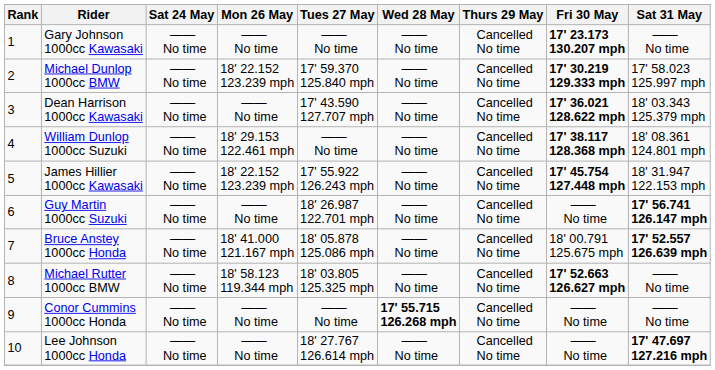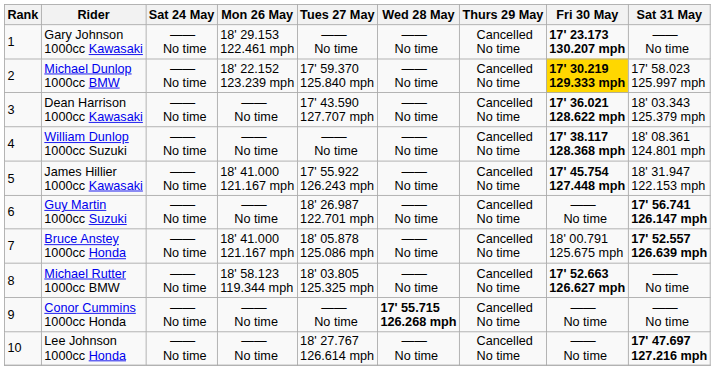Gary Johnson 1000cc Kawasaki | Mon 26 May: —— No time -> 18' 29.153 122.461 mph
Michael Dunlop 1000cc BMW | Fri 30 May: no background -> gold background
William Dunlop 1000cc Suzuki | Mon 26 May: 18' 29.153 122.461 mph -> —— No time
James Hillier 1000cc Kawasaki | Mon 26 May: 18' 22.152 123.239 mph -> 18' 41.000 121.167 mph
